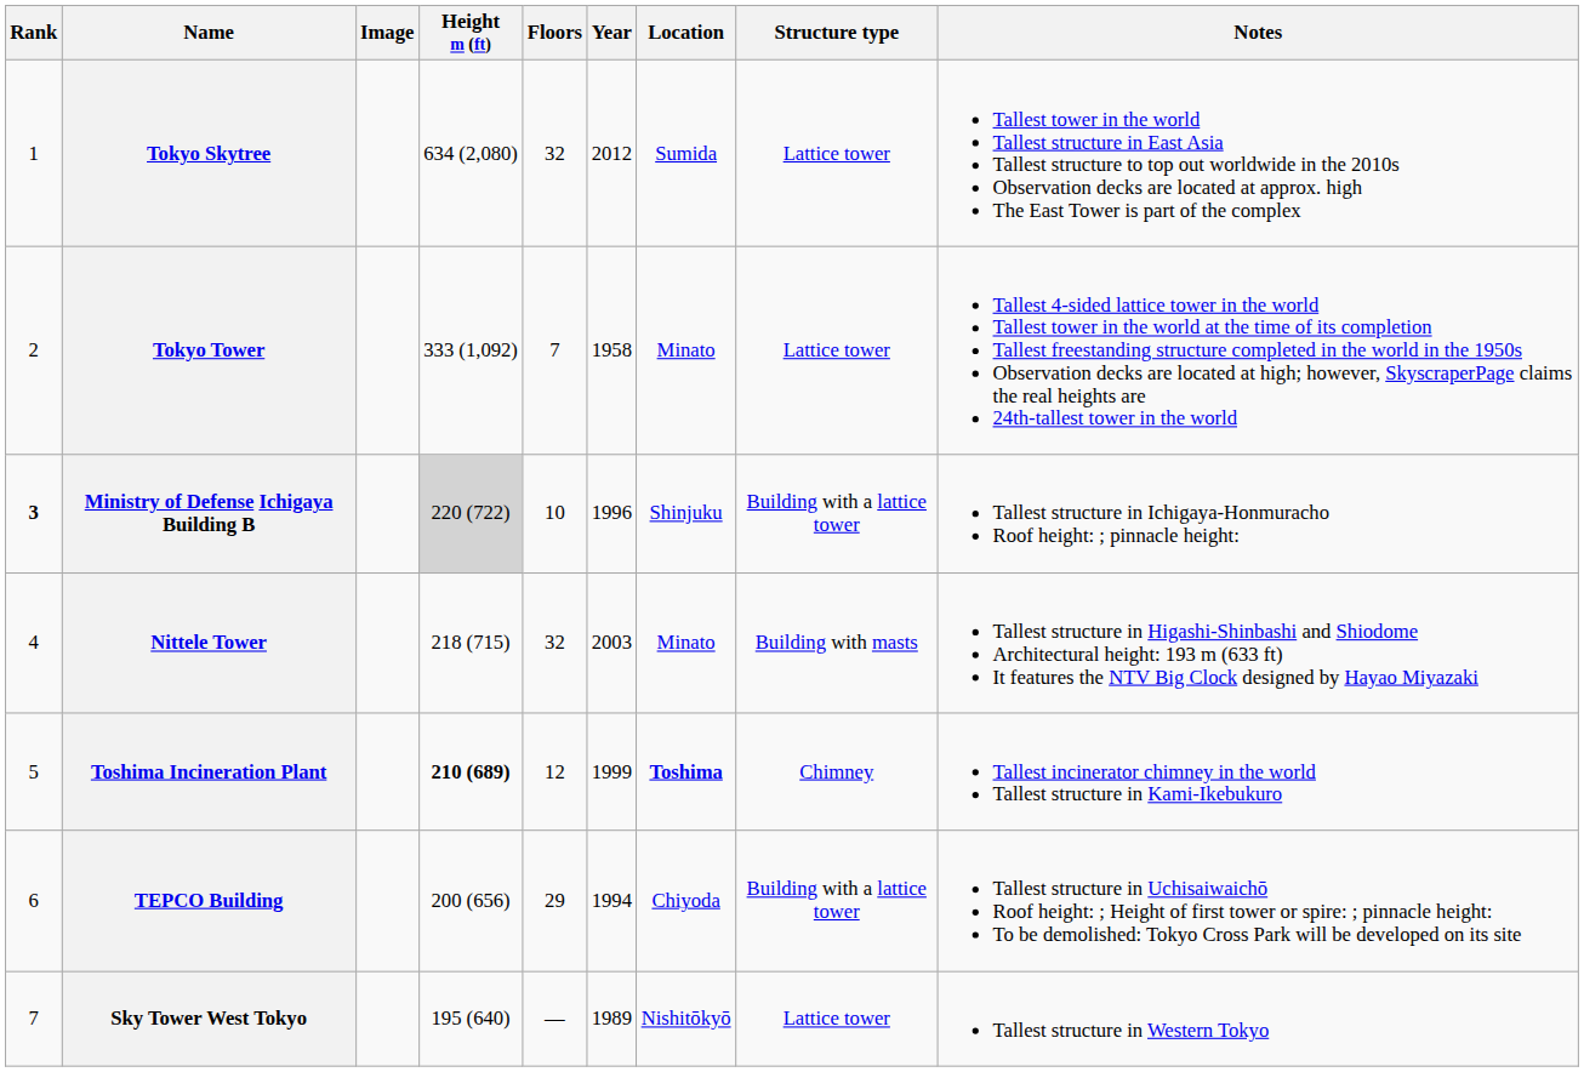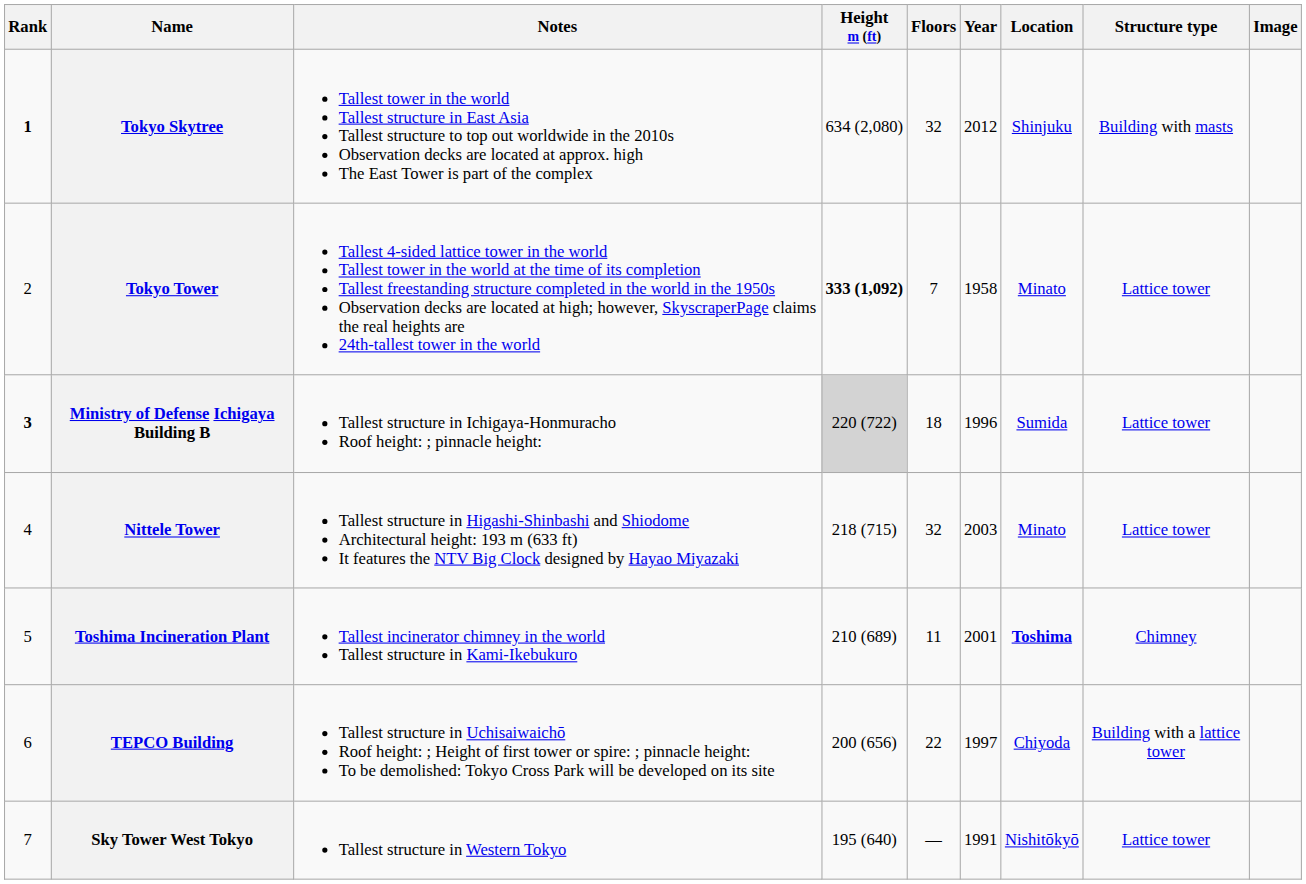columns swapped: Image <-> Notes
Tokyo Skytree | Rank: normal -> bold
Tokyo Skytree | Location: Sumida -> Shinjuku
Tokyo Skytree | Structure type: Lattice tower -> Building with masts
Tokyo Tower | Height m (ft): normal -> bold
Ministry of Defense Ichigaya Building B | Floors: 10 -> 18
Ministry of Defense Ichigaya Building B | Location: Shinjuku -> Sumida
Ministry of Defense Ichigaya Building B | Structure type: Building with a lattice tower -> Lattice tower
Nittele Tower | Structure type: Building with masts -> Lattice tower
Toshima Incineration Plant | Height m (ft): bold -> normal
Toshima Incineration Plant | Floors: 12 -> 11
Toshima Incineration Plant | Year: 1999 -> 2001
TEPCO Building | Floors: 29 -> 22
TEPCO Building | Year: 1994 -> 1997
Sky Tower West Tokyo | Year: 1989 -> 1991
